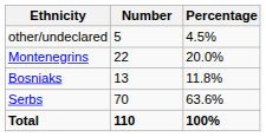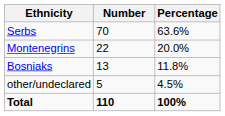rows swapped: Serbs <-> other/undeclared
